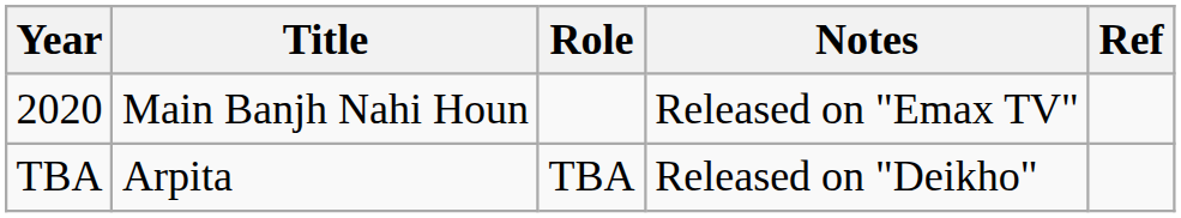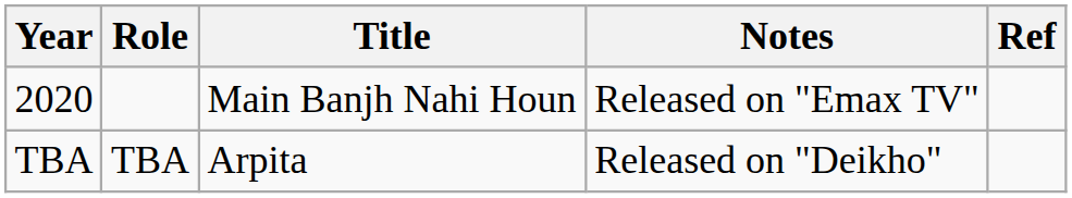columns swapped: Title <-> Role
